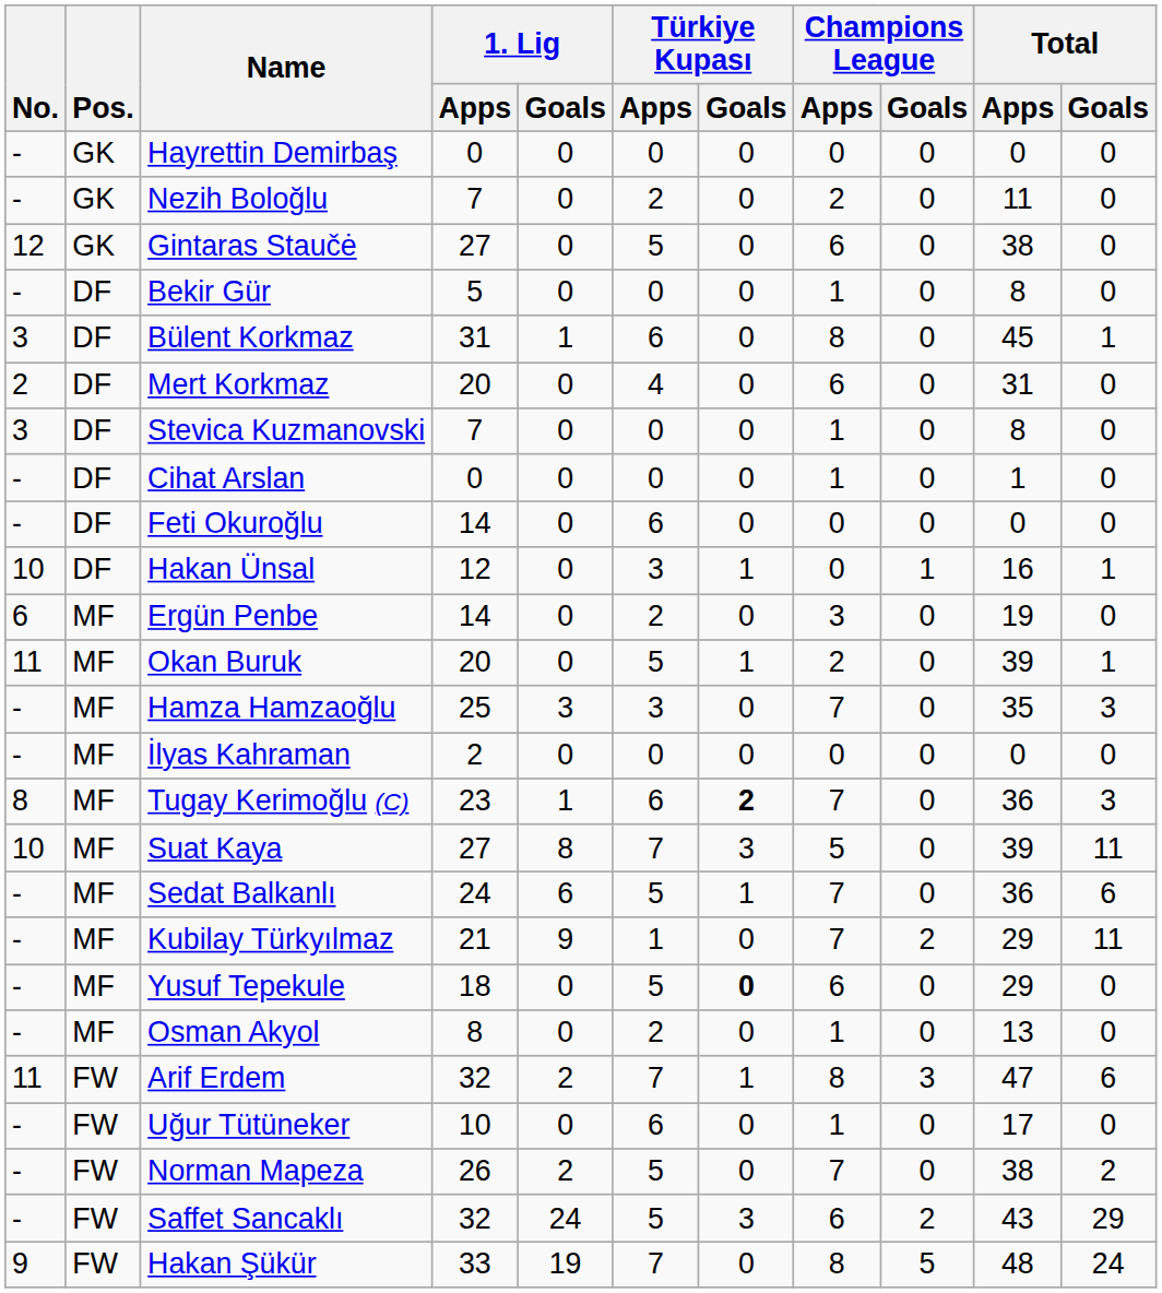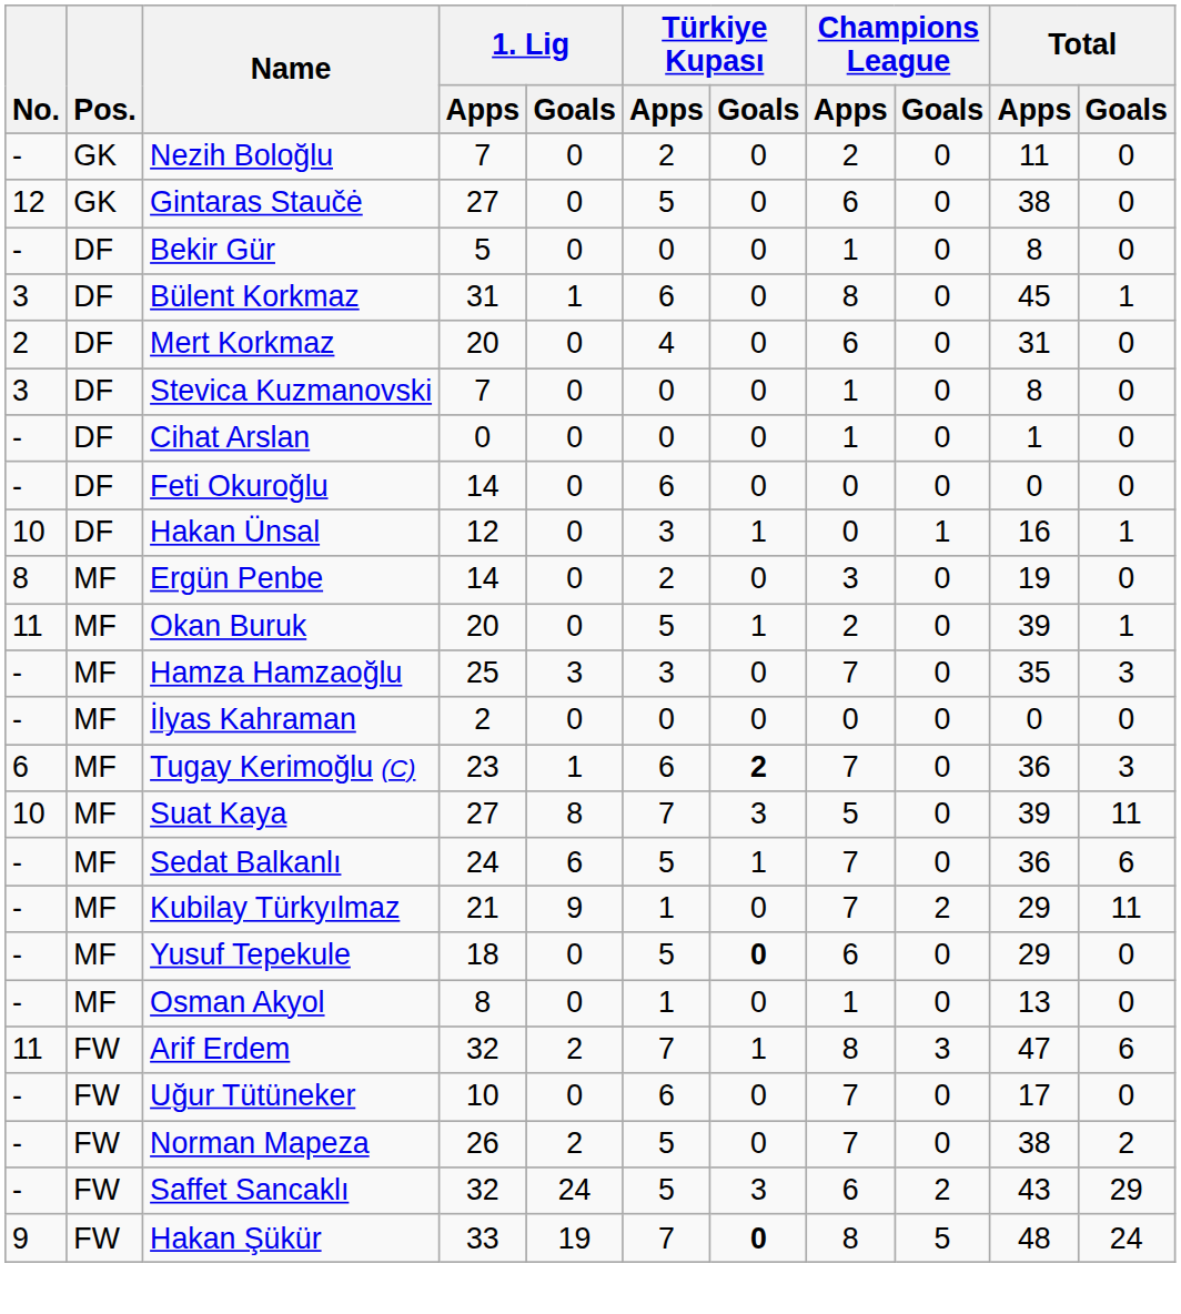- row: - | GK | Hayrettin Demirbaş | 0 | 0 | 0 | 0 | 0 | 0 | 0 | 0
Ergün Penbe | No.: 6 -> 8
Tugay Kerimoğlu (C) | No.: 8 -> 6
Osman Akyol | Türkiye Kupası / Apps: 2 -> 1
Uğur Tütüneker | Champions League / Apps: 1 -> 7
Hakan Şükür | Türkiye Kupası / Goals: normal -> bold
